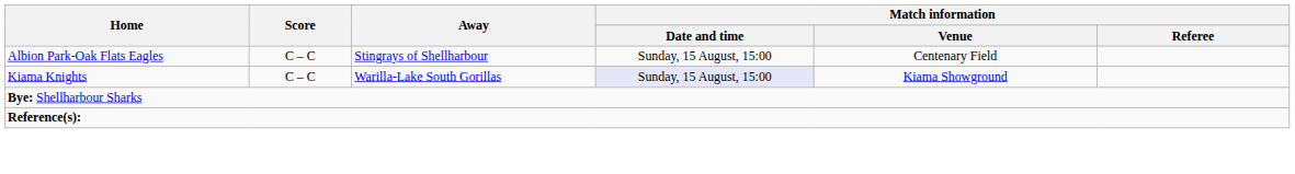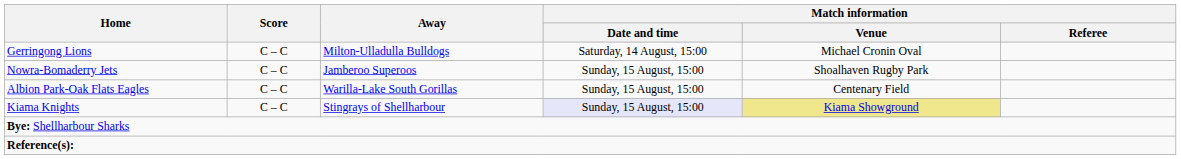+ row: Gerringong Lions | C – C | Milton-Ulladulla Bulldogs | Saturday, 14 August, 15:00 | Michael Cronin Oval
+ row: Nowra-Bomaderry Jets | C – C | Jamberoo Superoos | Sunday, 15 August, 15:00 | Shoalhaven Rugby Park
Albion Park-Oak Flats Eagles | Away: Stingrays of Shellharbour -> Warilla-Lake South Gorillas
Kiama Knights | Away: Warilla-Lake South Gorillas -> Stingrays of Shellharbour
Kiama Knights | Match information / Venue: no background -> khaki background
